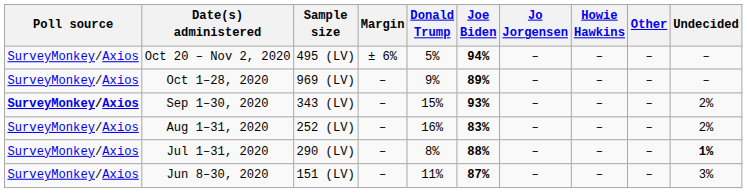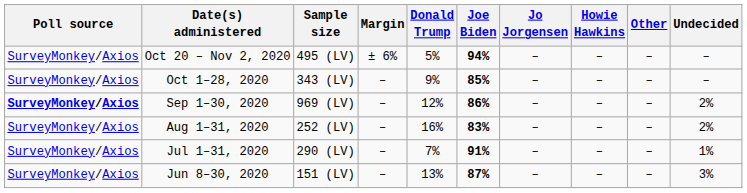Oct 1–28, 2020 | Sample size: 969 (LV) -> 343 (LV)
Oct 1–28, 2020 | Joe Biden: 89% -> 85%
Sep 1–30, 2020 | Sample size: 343 (LV) -> 969 (LV)
Sep 1–30, 2020 | Donald Trump: 15% -> 12%
Sep 1–30, 2020 | Joe Biden: 93% -> 86%
Jul 1–31, 2020 | Donald Trump: 8% -> 7%
Jul 1–31, 2020 | Joe Biden: 88% -> 91%
Jul 1–31, 2020 | Undecided: bold -> normal
Jun 8–30, 2020 | Donald Trump: 11% -> 13%
